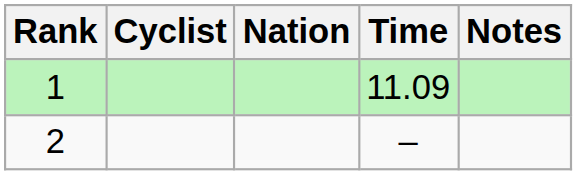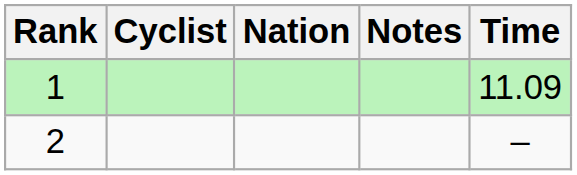columns swapped: Time <-> Notes
